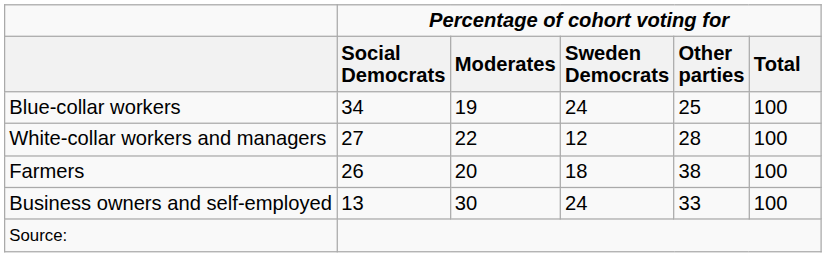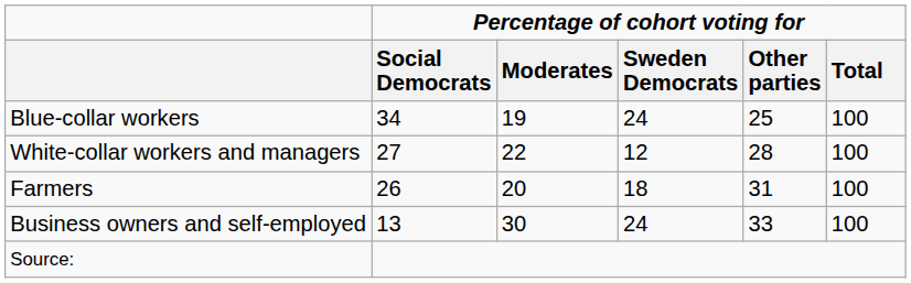Farmers | Percentage of cohort voting for / Other parties: 38 -> 31
